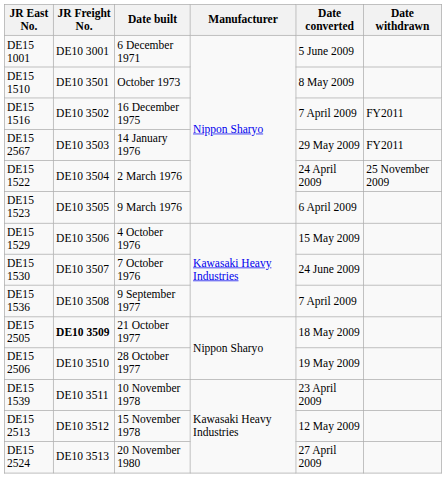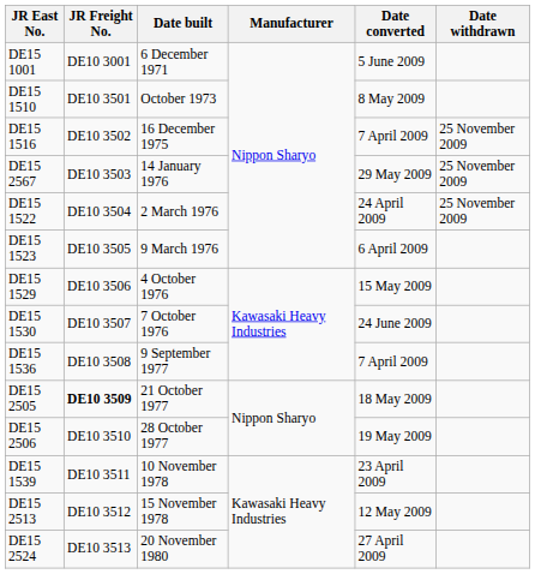DE15 1516 | Date withdrawn: FY2011 -> 25 November 2009
DE15 2567 | Date withdrawn: FY2011 -> 25 November 2009
